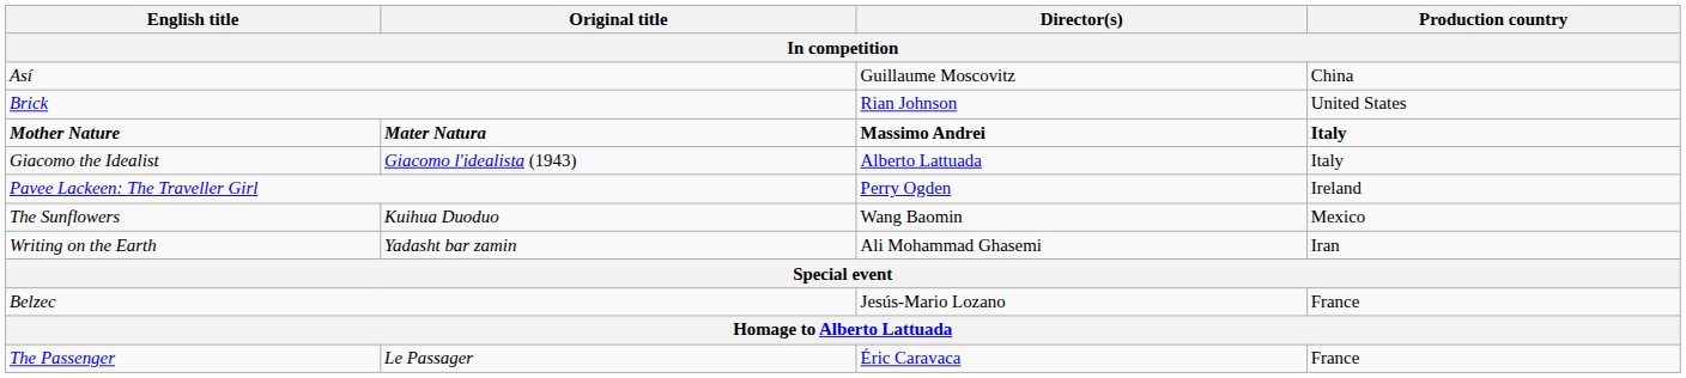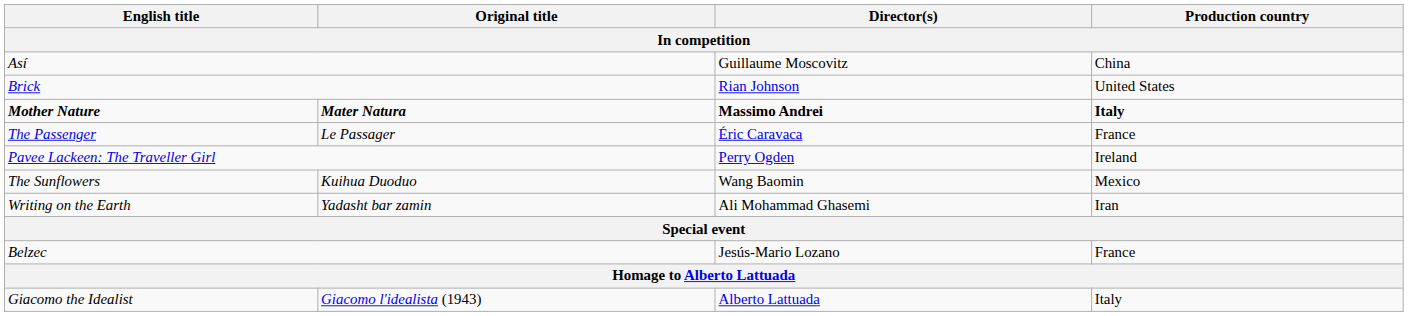rows swapped: The Passenger <-> Giacomo the Idealist
